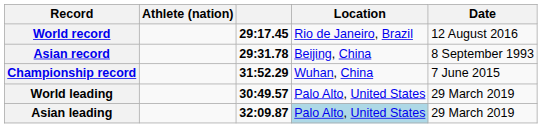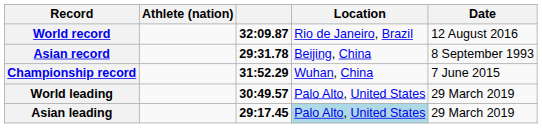World record | column 3: 29:17.45 -> 32:09.87
Asian leading | column 3: 32:09.87 -> 29:17.45
